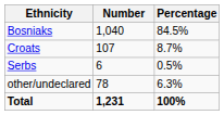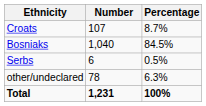rows swapped: Bosniaks <-> Croats
